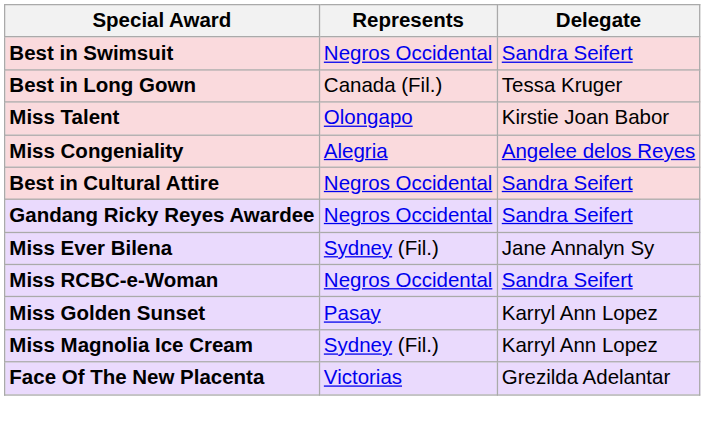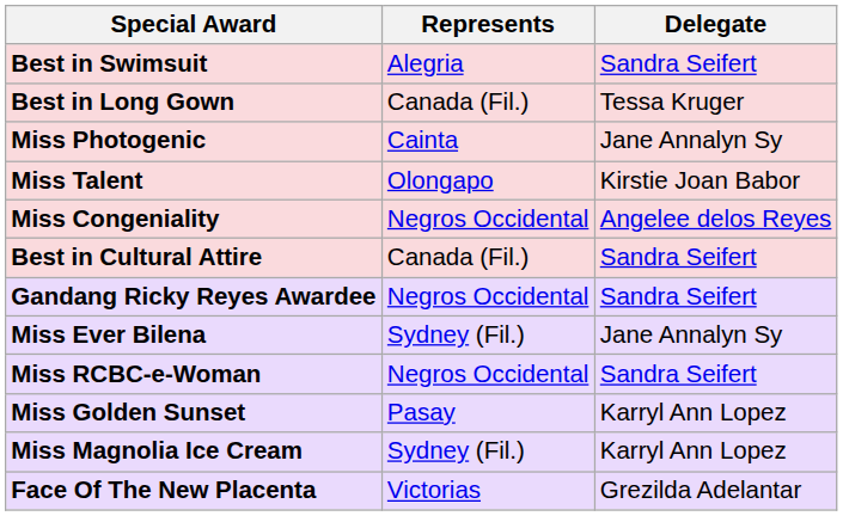Best in Swimsuit | Represents: Negros Occidental -> Alegria
+ row: Miss Photogenic | Cainta | Jane Annalyn Sy
Miss Congeniality | Represents: Alegria -> Negros Occidental
Best in Cultural Attire | Represents: Negros Occidental -> Canada (Fil.)
